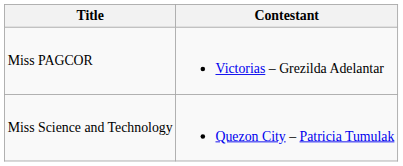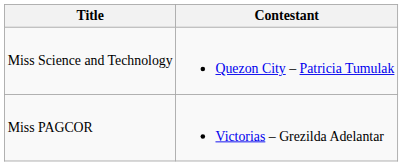rows swapped: Miss PAGCOR <-> Miss Science and Technology
